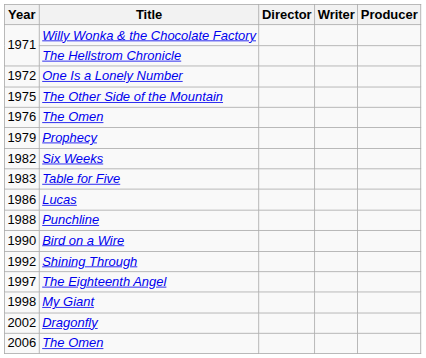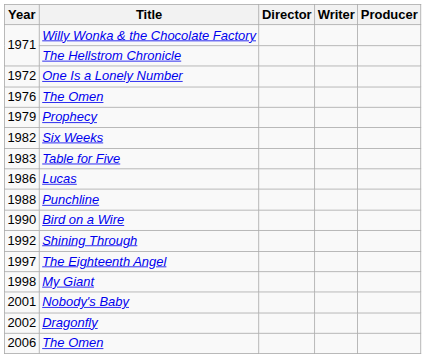- row: 1975 | The Other Side of the Mountain
+ row: 2001 | Nobody's Baby
